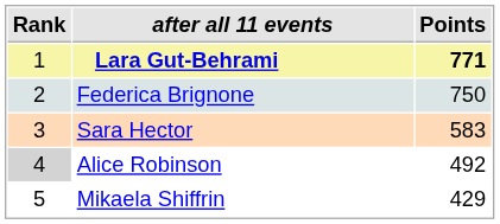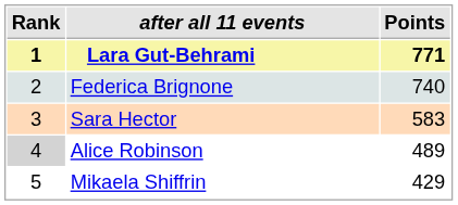Lara Gut-Behrami | Rank: normal -> bold
Federica Brignone | Points: 750 -> 740
Alice Robinson | Points: 492 -> 489
